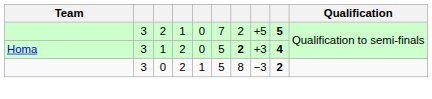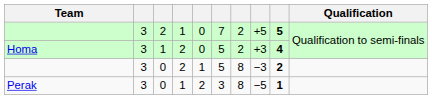Homa | column 7: bold -> normal
+ row: Perak | 3 | 0 | 1 | 2 | 3 | 8 | −5 | 1
